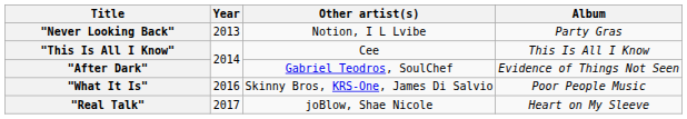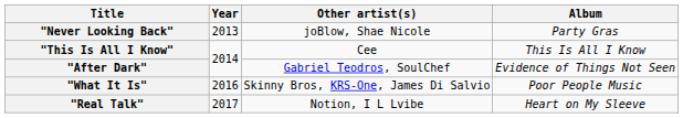"Never Looking Back" | Other artist(s): Notion, I L Lvibe -> joBlow, Shae Nicole
"Real Talk" | Other artist(s): joBlow, Shae Nicole -> Notion, I L Lvibe
